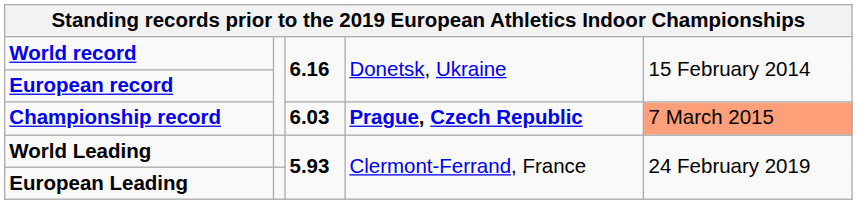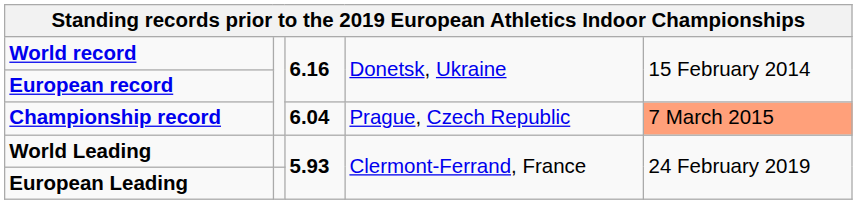Championship record | column 3: 6.03 -> 6.04
Championship record | column 4: bold -> normal
